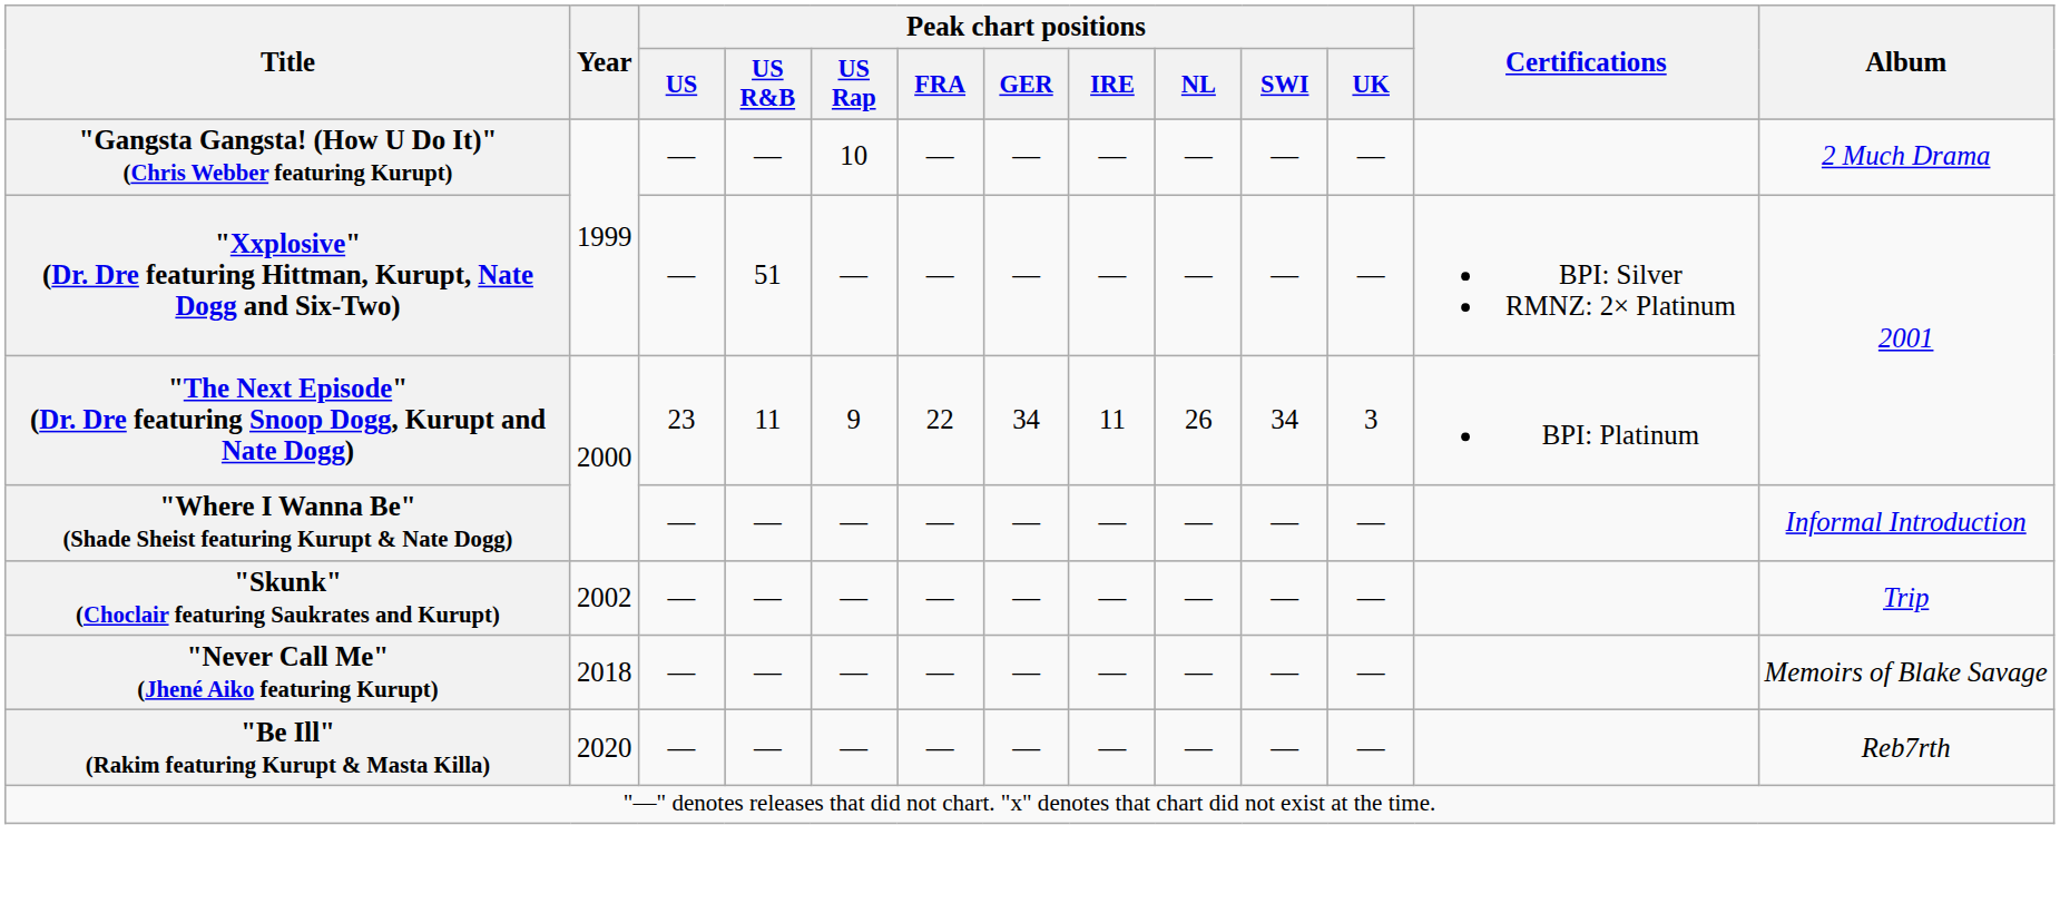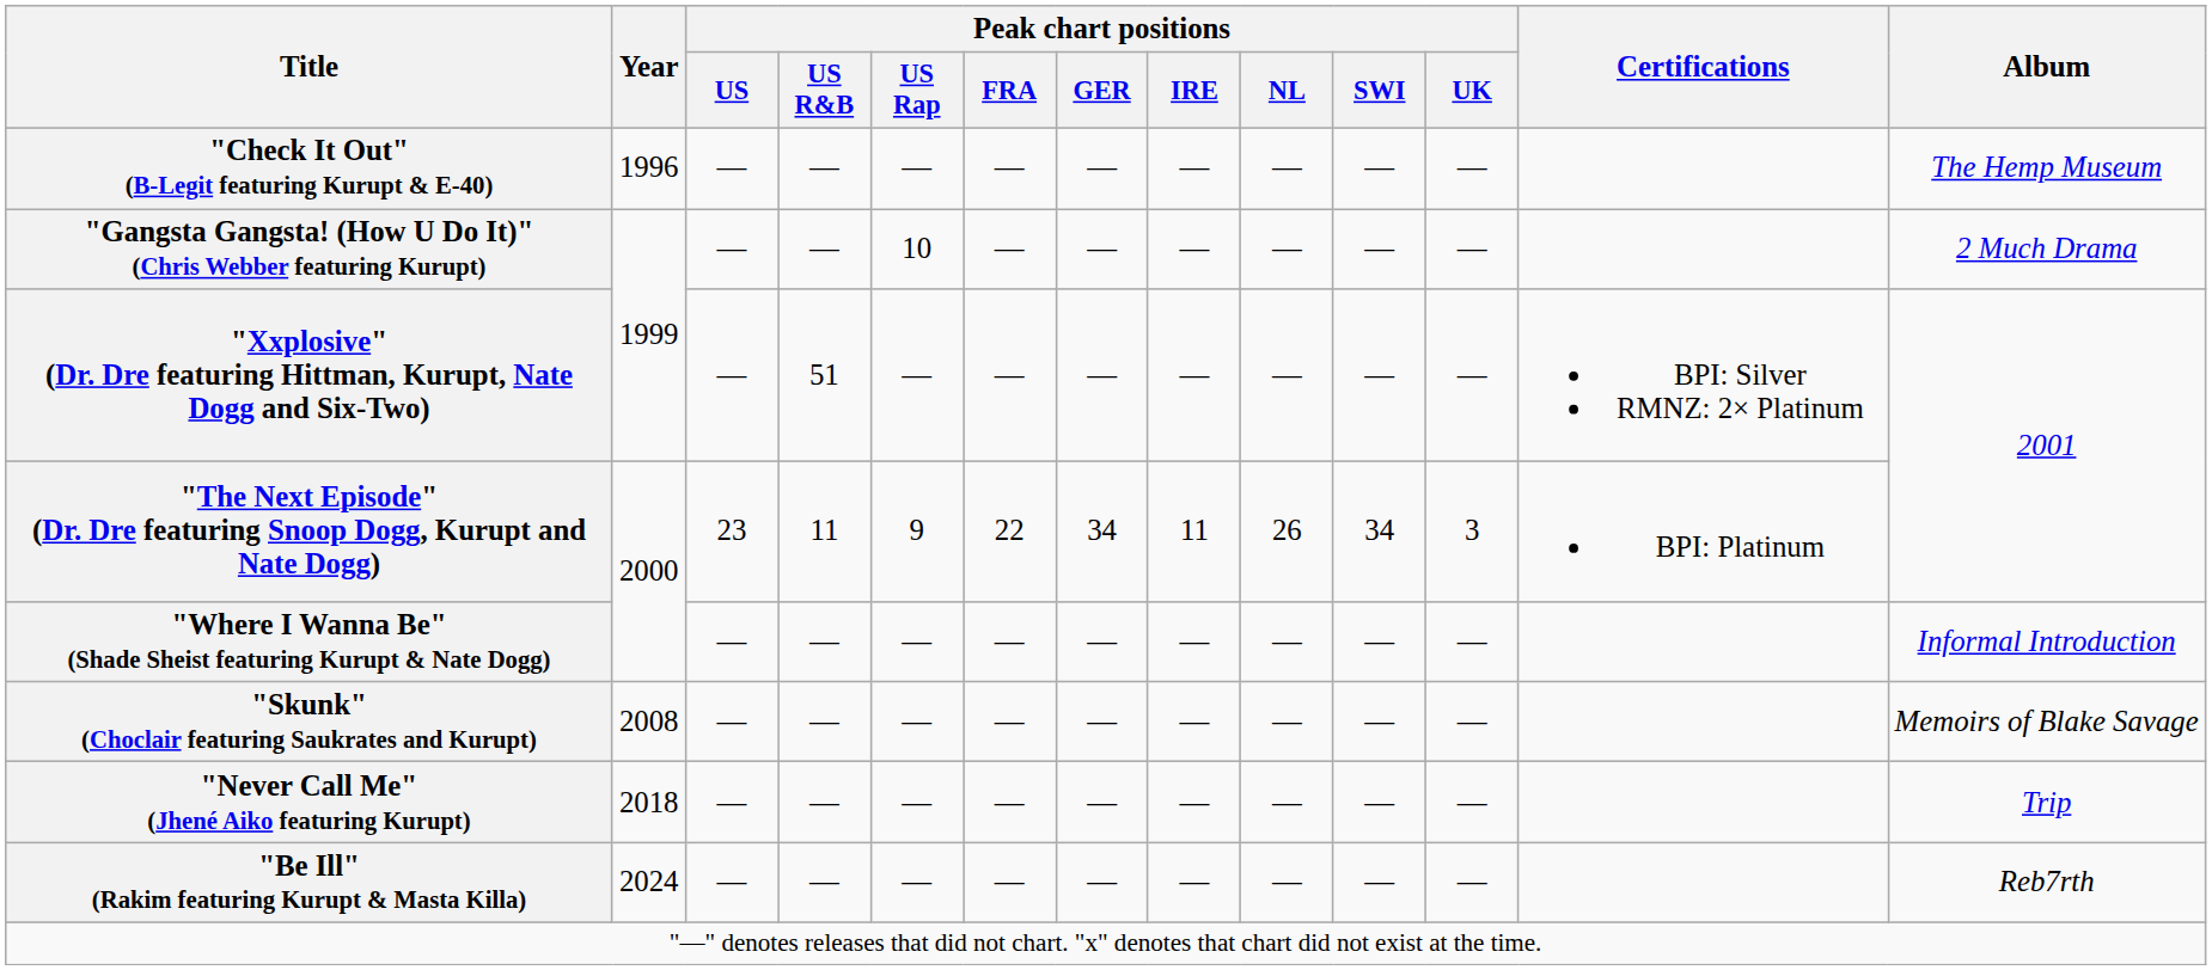+ row: "Check It Out" (B-Legit featuring Kurupt & E-40) | 1996 | — | — | — | — | — | — | — | — | — | The Hemp Museum
"Skunk" (Choclair featuring Saukrates and Kurupt) | Year: 2002 -> 2008
"Skunk" (Choclair featuring Saukrates and Kurupt) | Album: Trip -> Memoirs of Blake Savage
"Never Call Me" (Jhené Aiko featuring Kurupt) | Album: Memoirs of Blake Savage -> Trip
"Be Ill" (Rakim featuring Kurupt & Masta Killa) | Year: 2020 -> 2024
